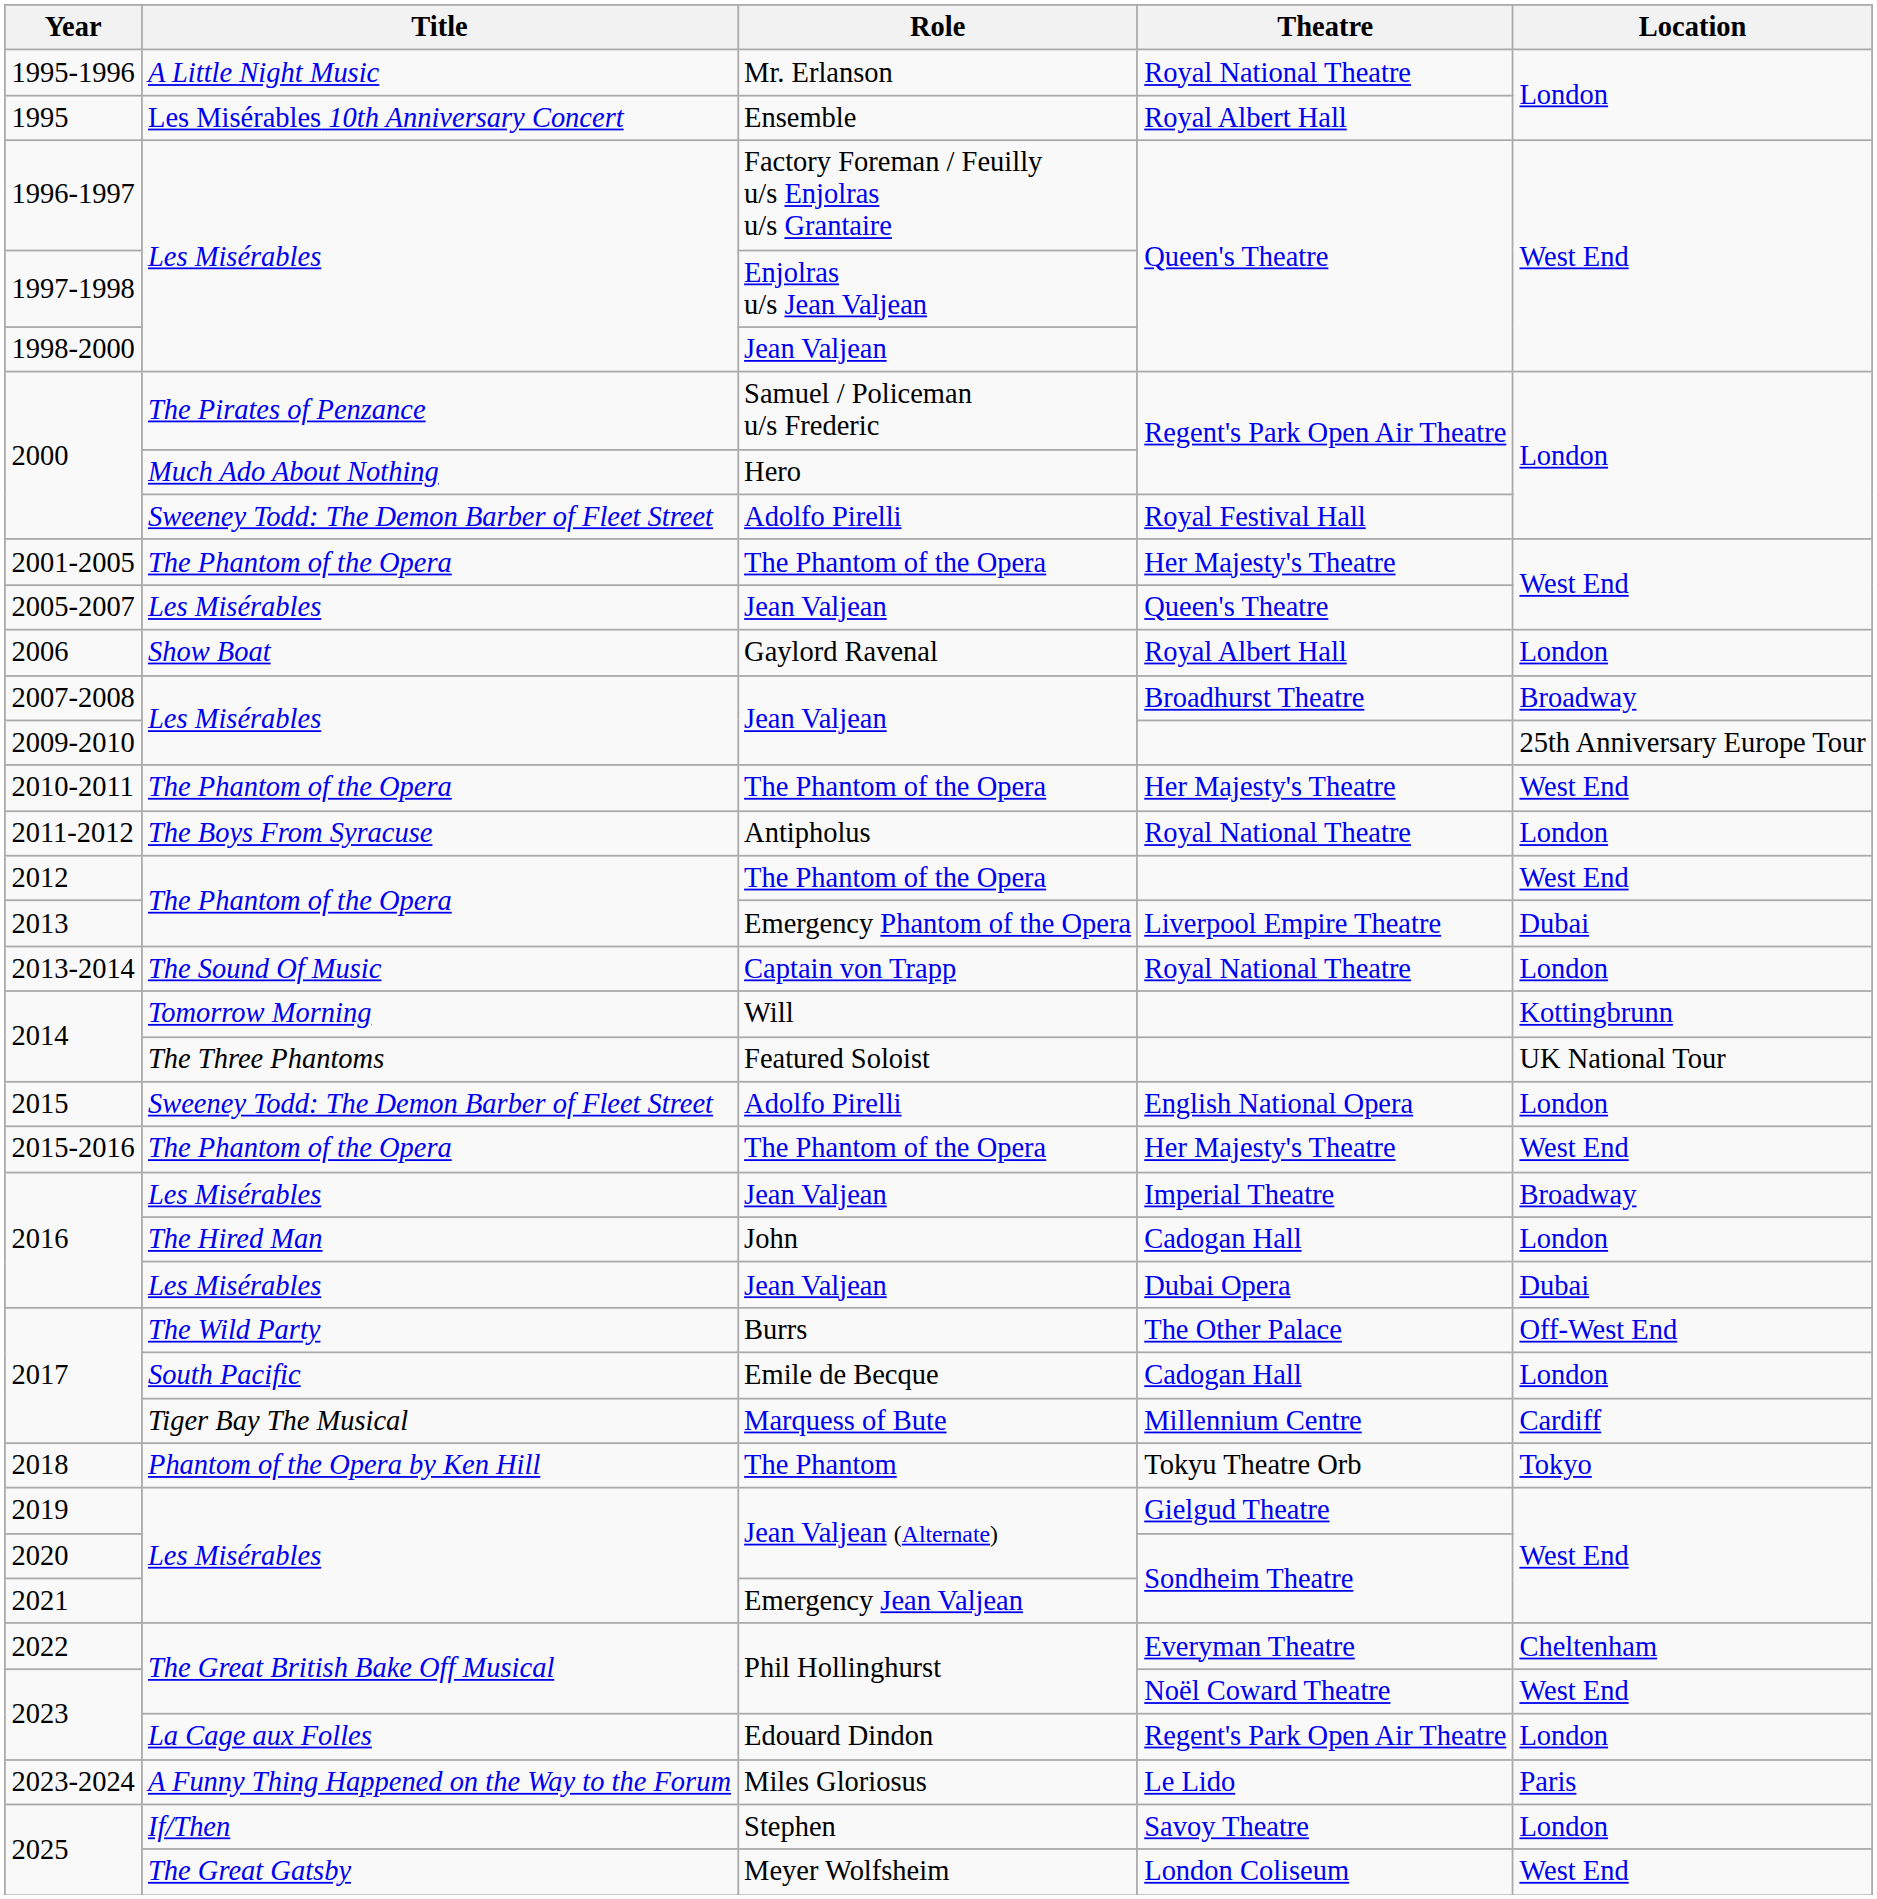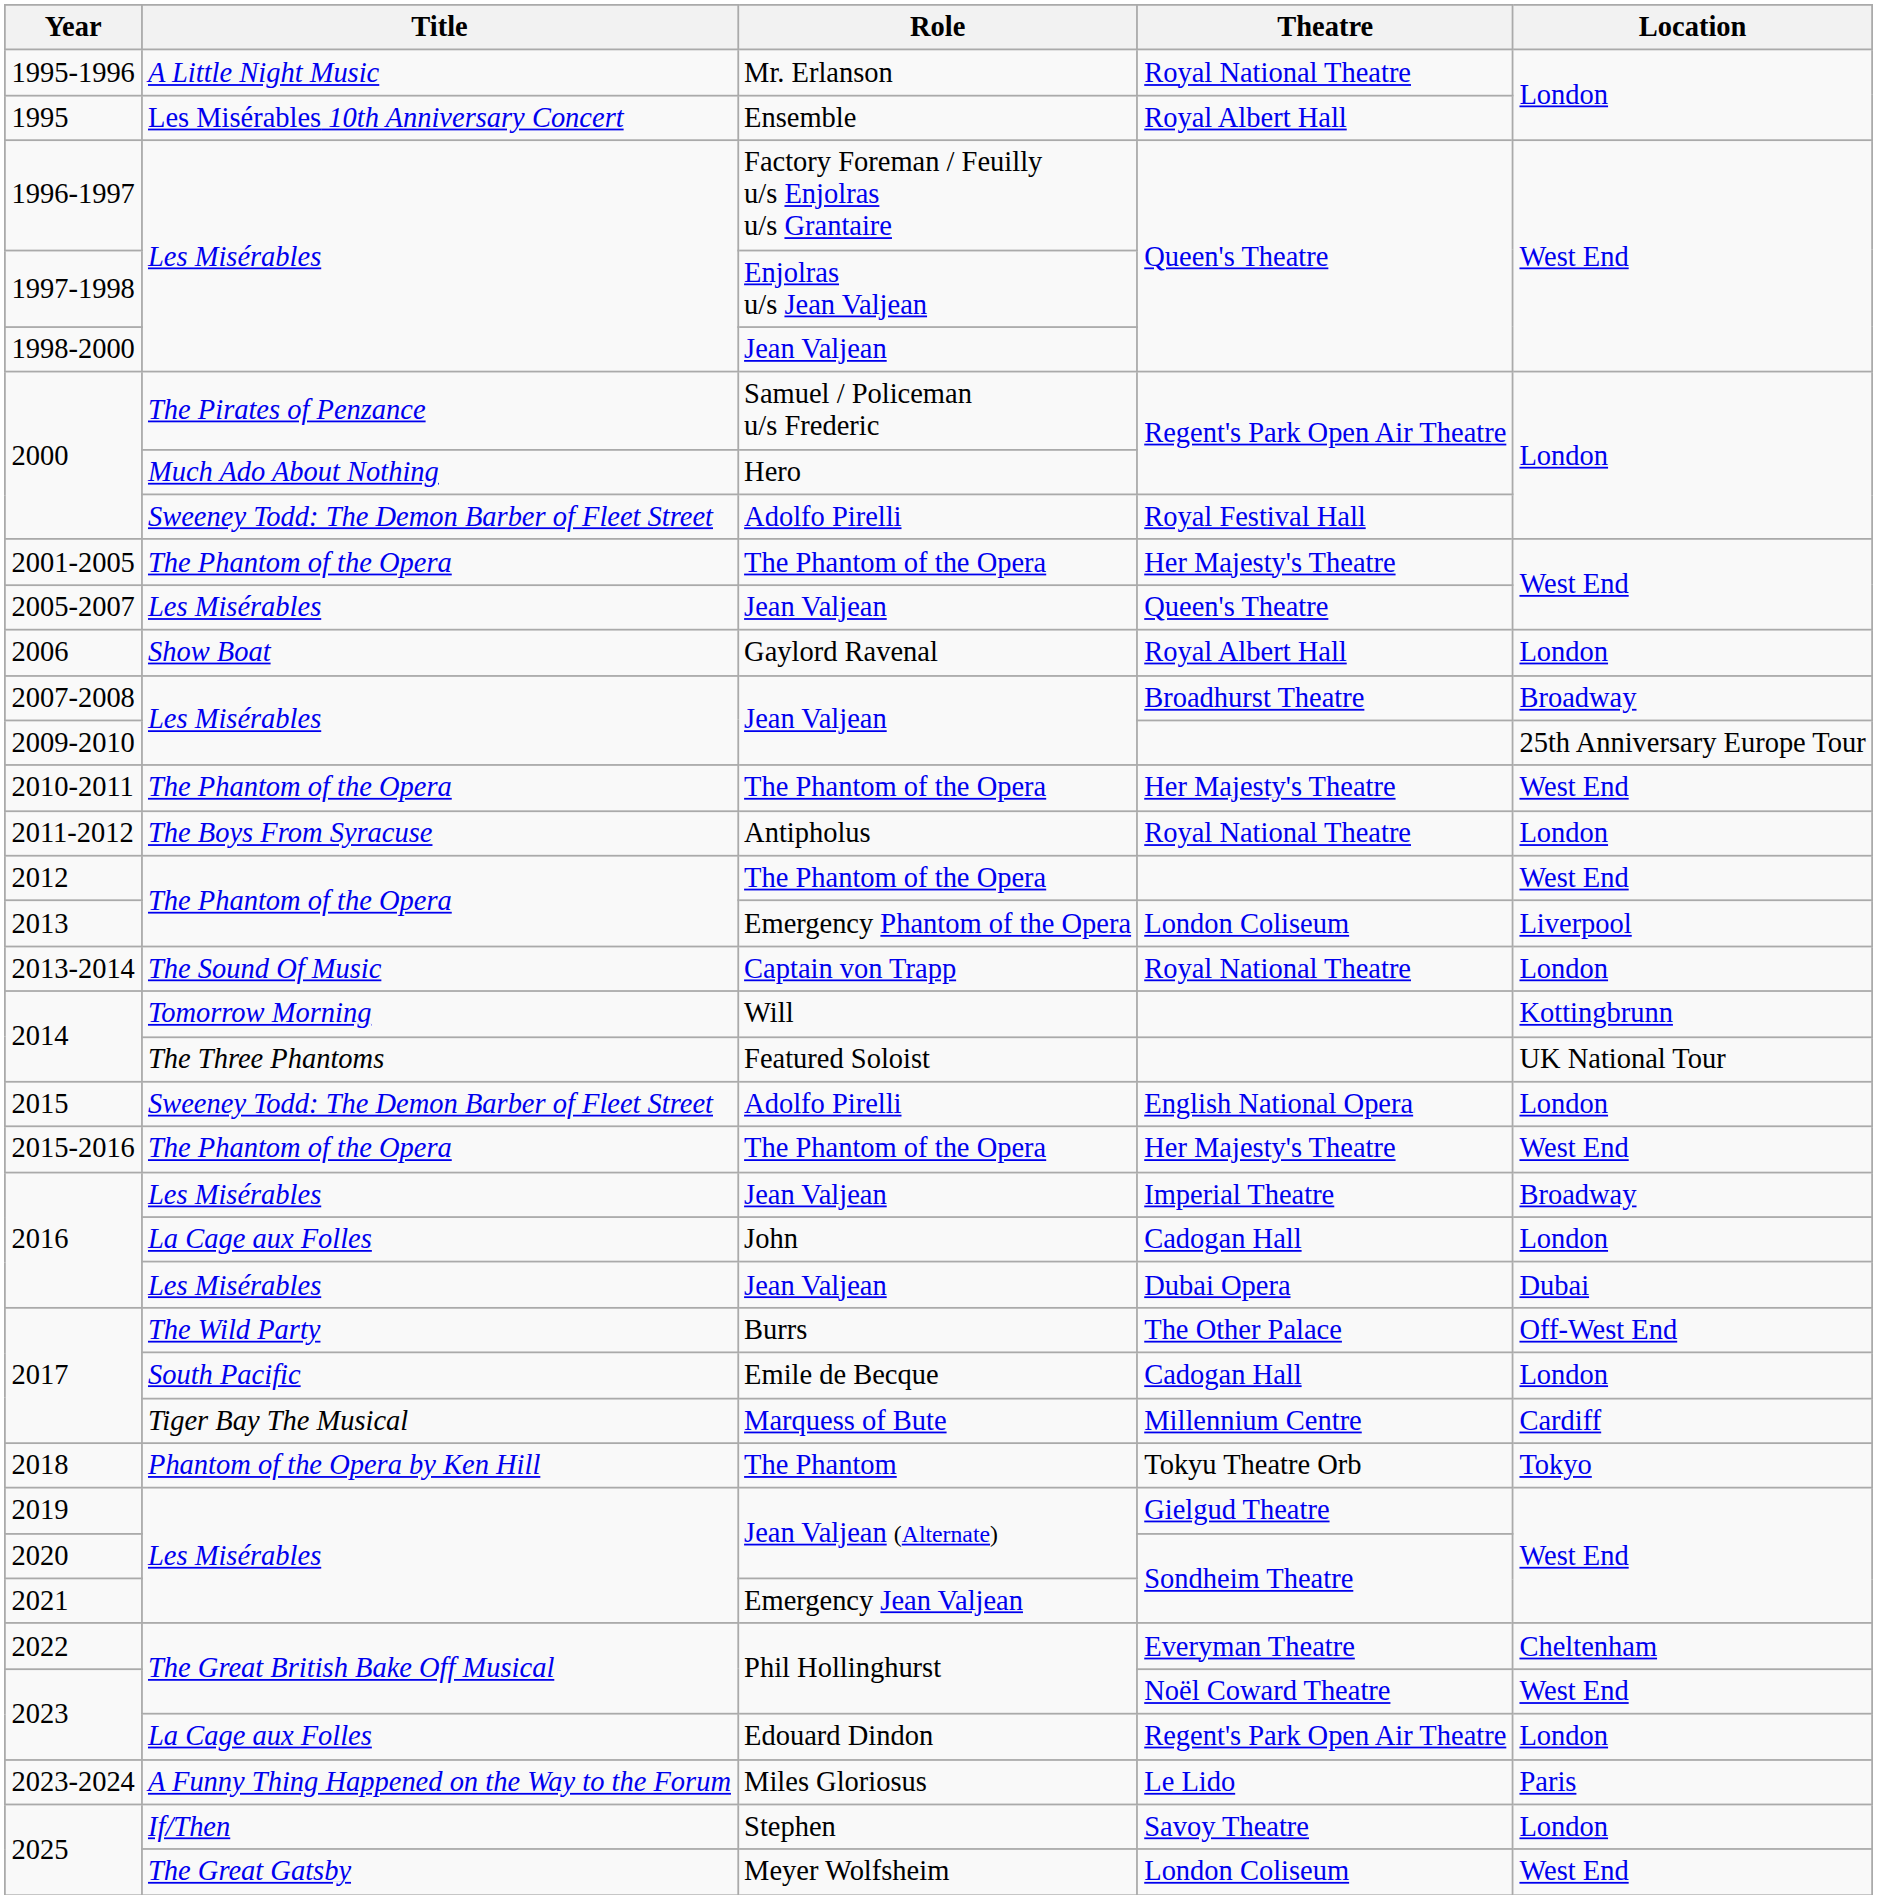2013 | Theatre: Liverpool Empire Theatre -> London Coliseum
2013 | Location: Dubai -> Liverpool
2016 / John | Title: The Hired Man -> La Cage aux Folles
